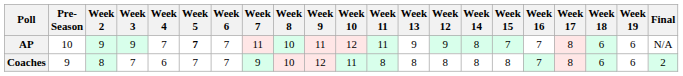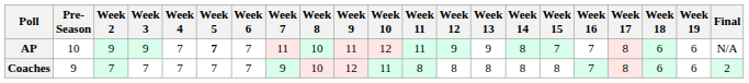columns swapped: Week 12 <-> Week 13
Coaches | Week 2: 8 -> 7
Coaches | Week 4: 6 -> 7
